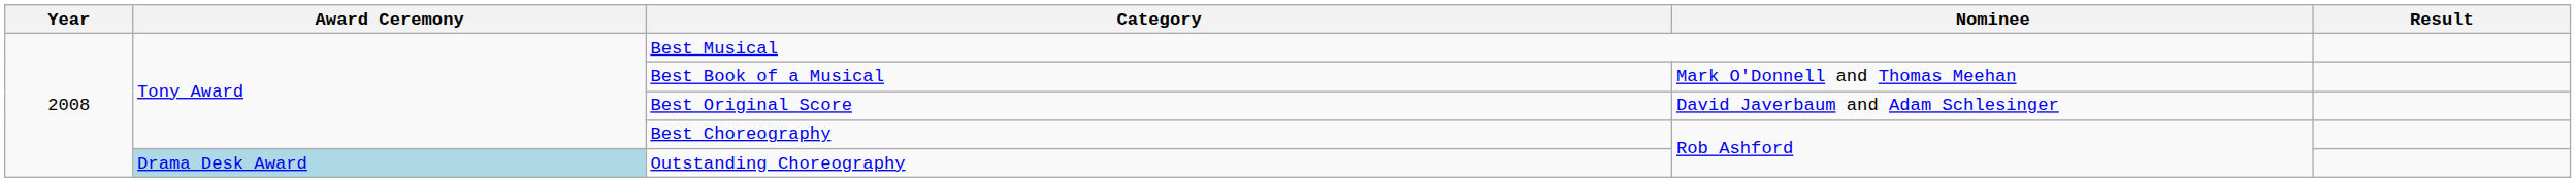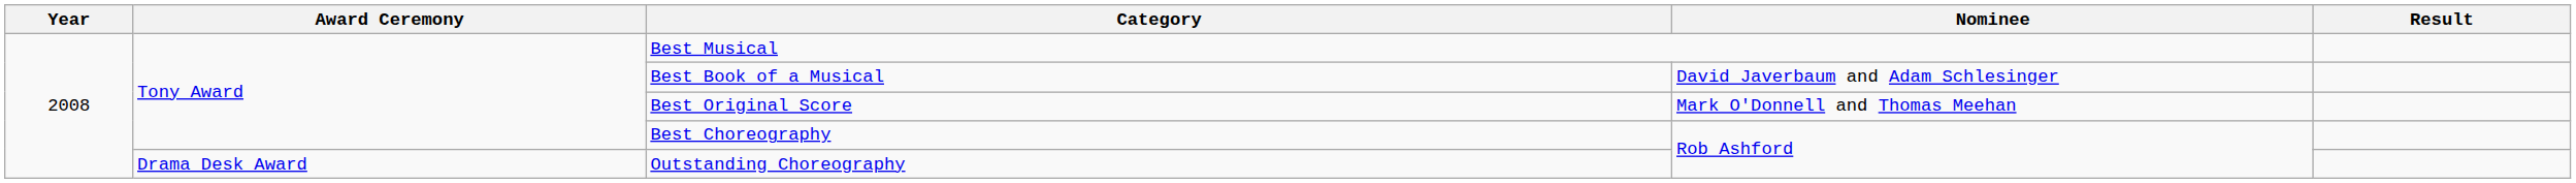Best Book of a Musical | Nominee: Mark O'Donnell and Thomas Meehan -> David Javerbaum and Adam Schlesinger
Best Original Score | Nominee: David Javerbaum and Adam Schlesinger -> Mark O'Donnell and Thomas Meehan
Outstanding Choreography | Award Ceremony: lightblue background -> no background
